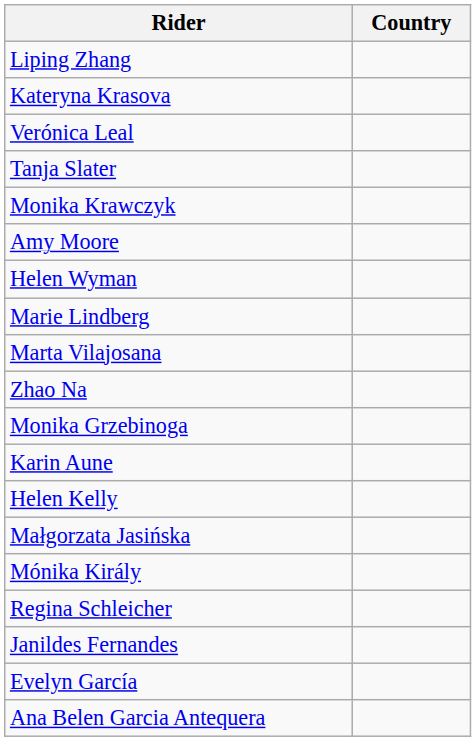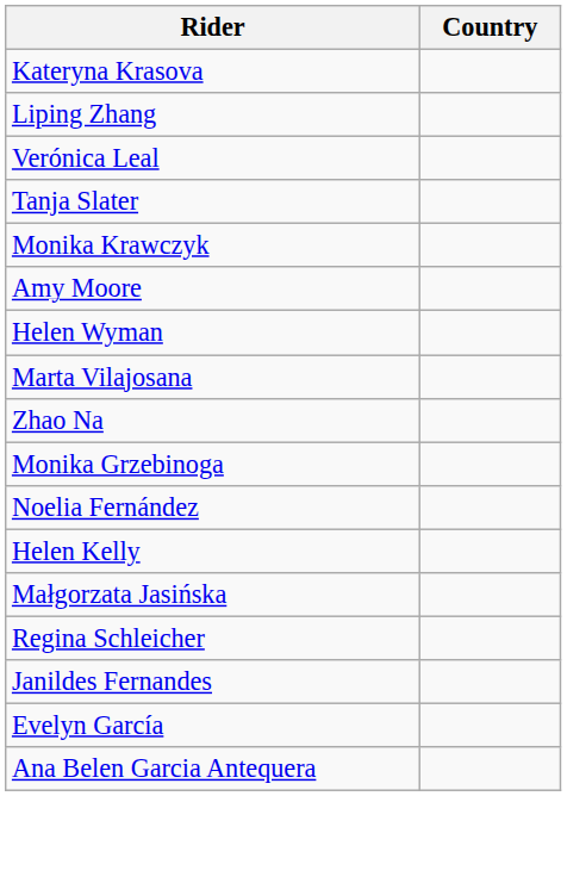rows swapped: Kateryna Krasova <-> Liping Zhang
- row: Marie Lindberg
- row: Karin Aune
+ row: Noelia Fernández
- row: Mónika Király
